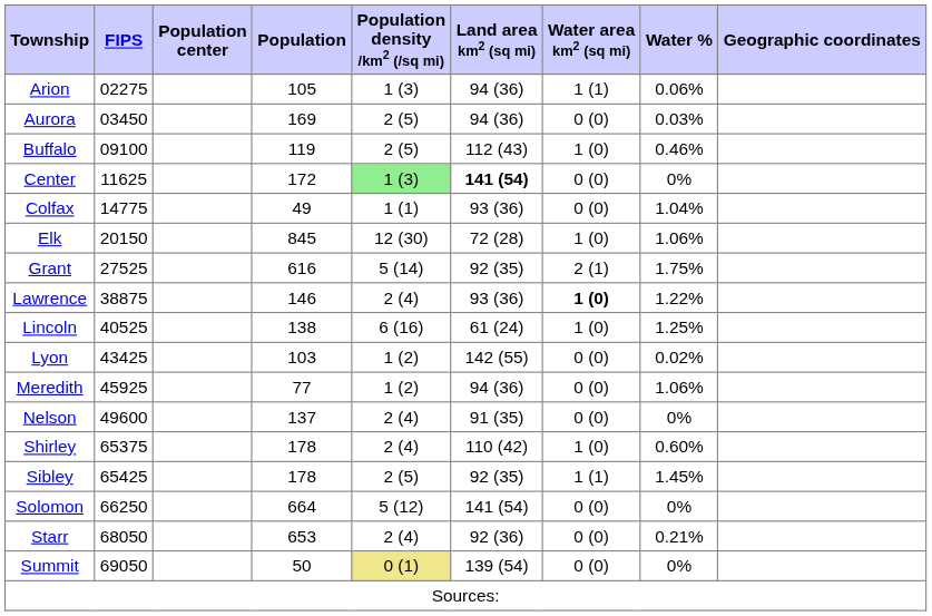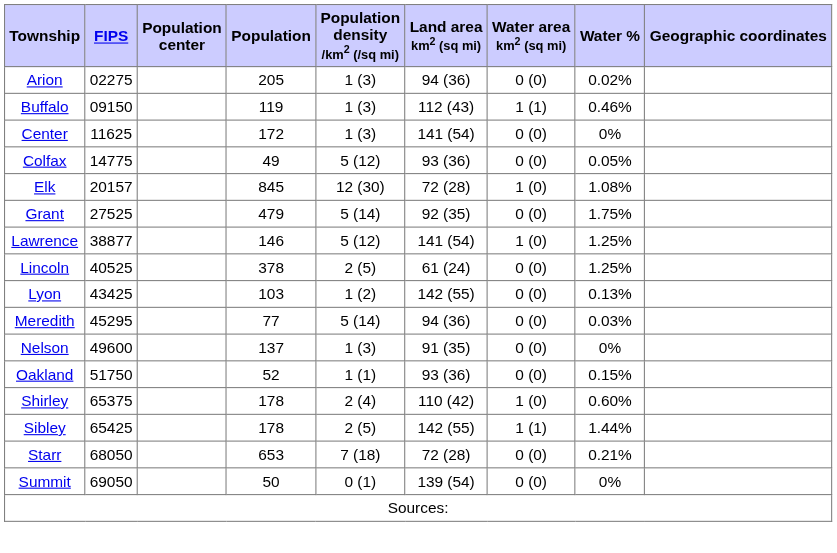Arion | Population: 105 -> 205
Arion | Water area km2 (sq mi): 1 (1) -> 0 (0)
Arion | Water %: 0.06% -> 0.02%
- row: Aurora | 03450 | 169 | 2 (5) | 94 (36) | 0 (0) | 0.03%
Buffalo | FIPS: 09100 -> 09150
Buffalo | Population density /km2 (/sq mi): 2 (5) -> 1 (3)
Buffalo | Water area km2 (sq mi): 1 (0) -> 1 (1)
Center | Population density /km2 (/sq mi): lightgreen background -> no background
Center | Land area km2 (sq mi): bold -> normal
Colfax | Population density /km2 (/sq mi): 1 (1) -> 5 (12)
Colfax | Water %: 1.04% -> 0.05%
Elk | FIPS: 20150 -> 20157
Elk | Water %: 1.06% -> 1.08%
Grant | Population: 616 -> 479
Grant | Water area km2 (sq mi): 2 (1) -> 0 (0)
Lawrence | FIPS: 38875 -> 38877
Lawrence | Population density /km2 (/sq mi): 2 (4) -> 5 (12)
Lawrence | Land area km2 (sq mi): 93 (36) -> 141 (54)
Lawrence | Water area km2 (sq mi): bold -> normal
Lawrence | Water %: 1.22% -> 1.25%
Lincoln | Population: 138 -> 378
Lincoln | Population density /km2 (/sq mi): 6 (16) -> 2 (5)
Lincoln | Water area km2 (sq mi): 1 (0) -> 0 (0)
Lyon | Water %: 0.02% -> 0.13%
Meredith | FIPS: 45925 -> 45295
Meredith | Population density /km2 (/sq mi): 1 (2) -> 5 (14)
Meredith | Water %: 1.06% -> 0.03%
Nelson | Population density /km2 (/sq mi): 2 (4) -> 1 (3)
+ row: Oakland | 51750 | 52 | 1 (1) | 93 (36) | 0 (0) | 0.15%
Sibley | Land area km2 (sq mi): 92 (35) -> 142 (55)
Sibley | Water %: 1.45% -> 1.44%
- row: Solomon | 66250 | 664 | 5 (12) | 141 (54) | 0 (0) | 0%
Starr | Population density /km2 (/sq mi): 2 (4) -> 7 (18)
Starr | Land area km2 (sq mi): 92 (36) -> 72 (28)
Summit | Population density /km2 (/sq mi): khaki background -> no background
